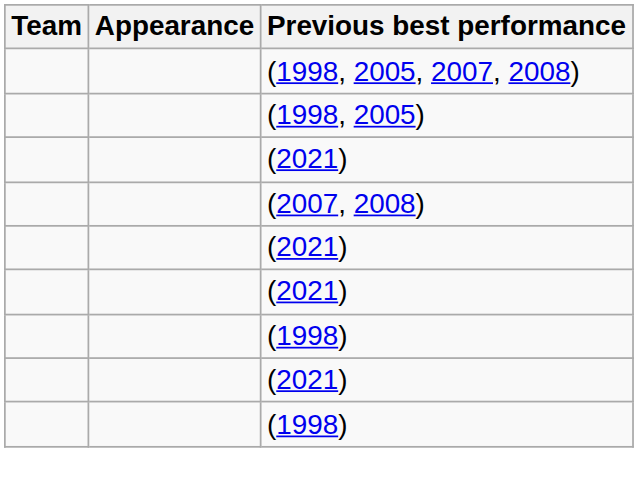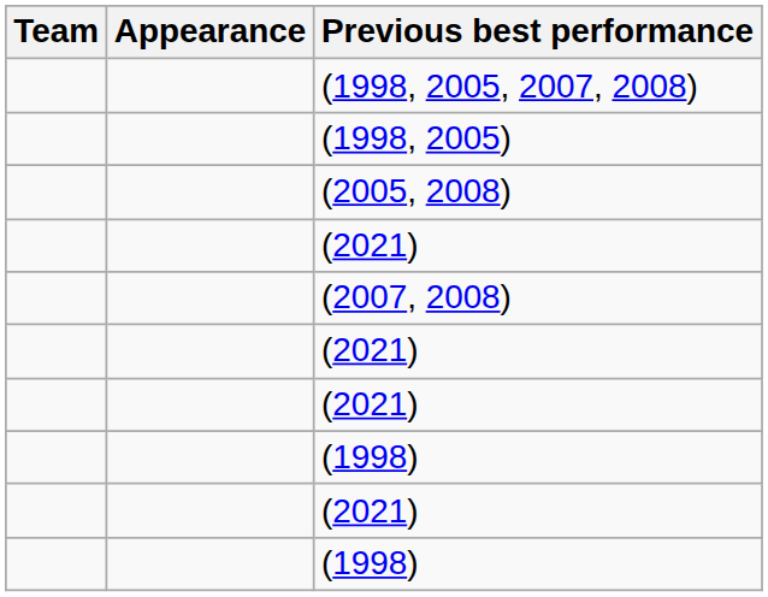+ row: (2005, 2008)
